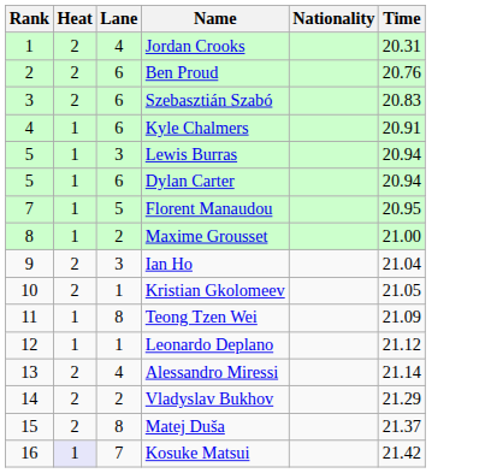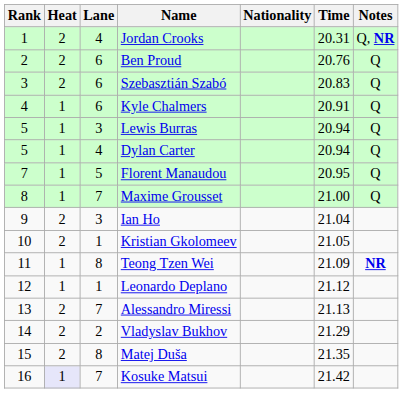+ column: Notes | Q, NR | Q | Q | Q | Q | Q | Q | Q | NR
Dylan Carter | Lane: 6 -> 4
Maxime Grousset | Lane: 2 -> 7
Alessandro Miressi | Lane: 4 -> 7
Alessandro Miressi | Time: 21.14 -> 21.13
Matej Duša | Time: 21.37 -> 21.35
